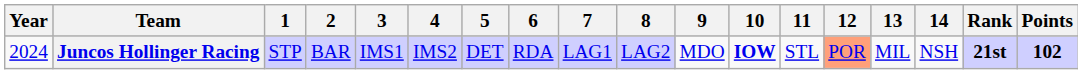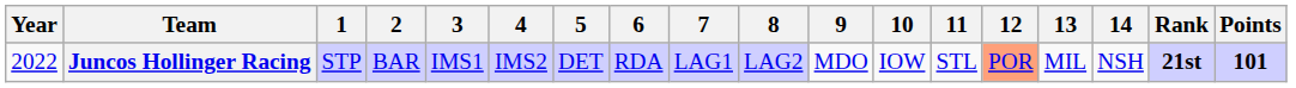Juncos Hollinger Racing | Year: 2024 -> 2022
Juncos Hollinger Racing | 10: bold -> normal
Juncos Hollinger Racing | Points: 102 -> 101
